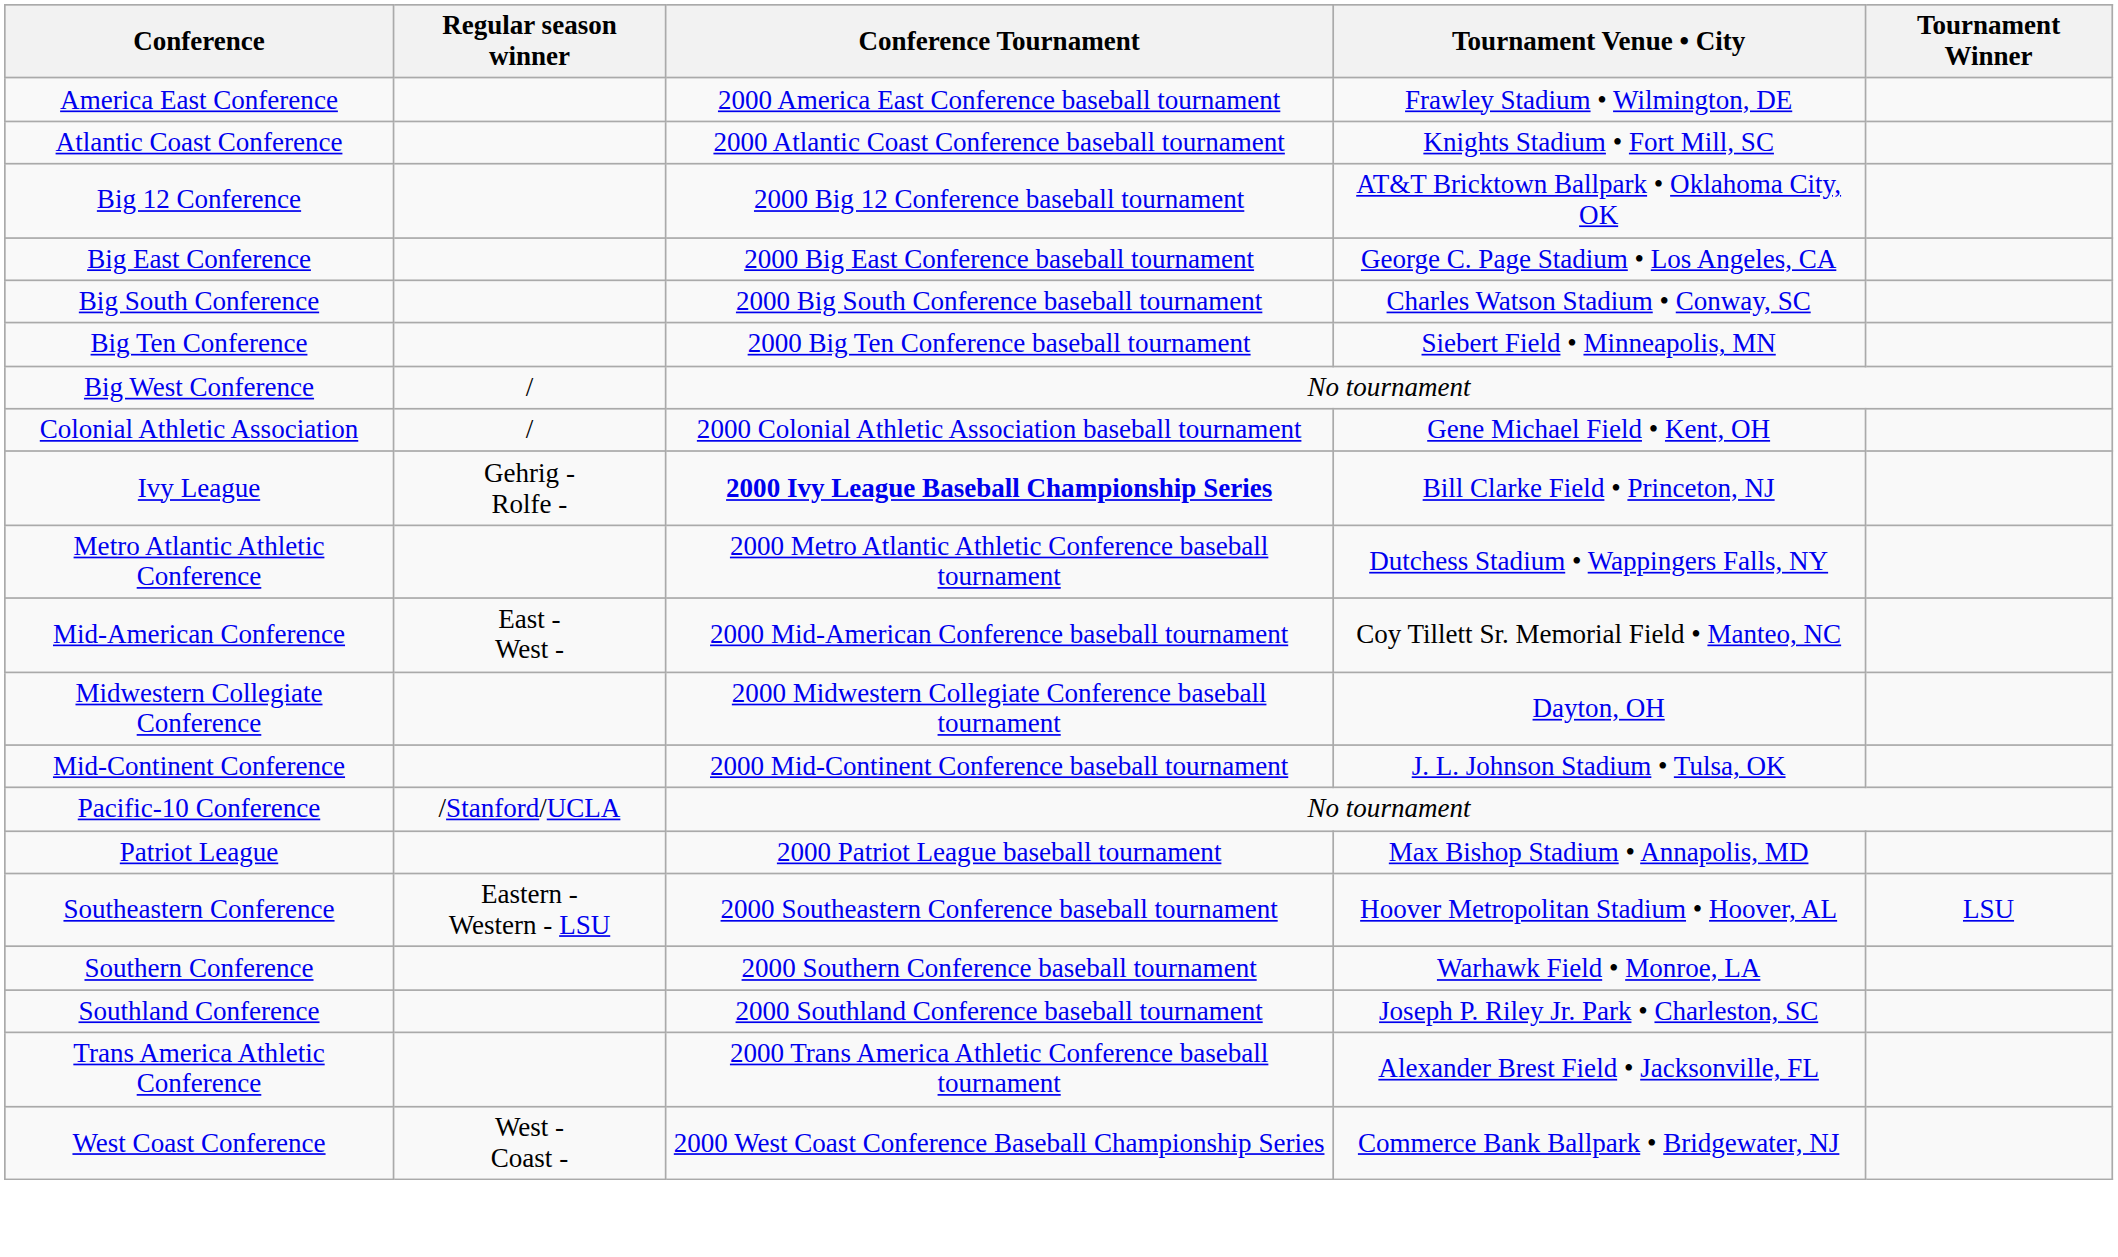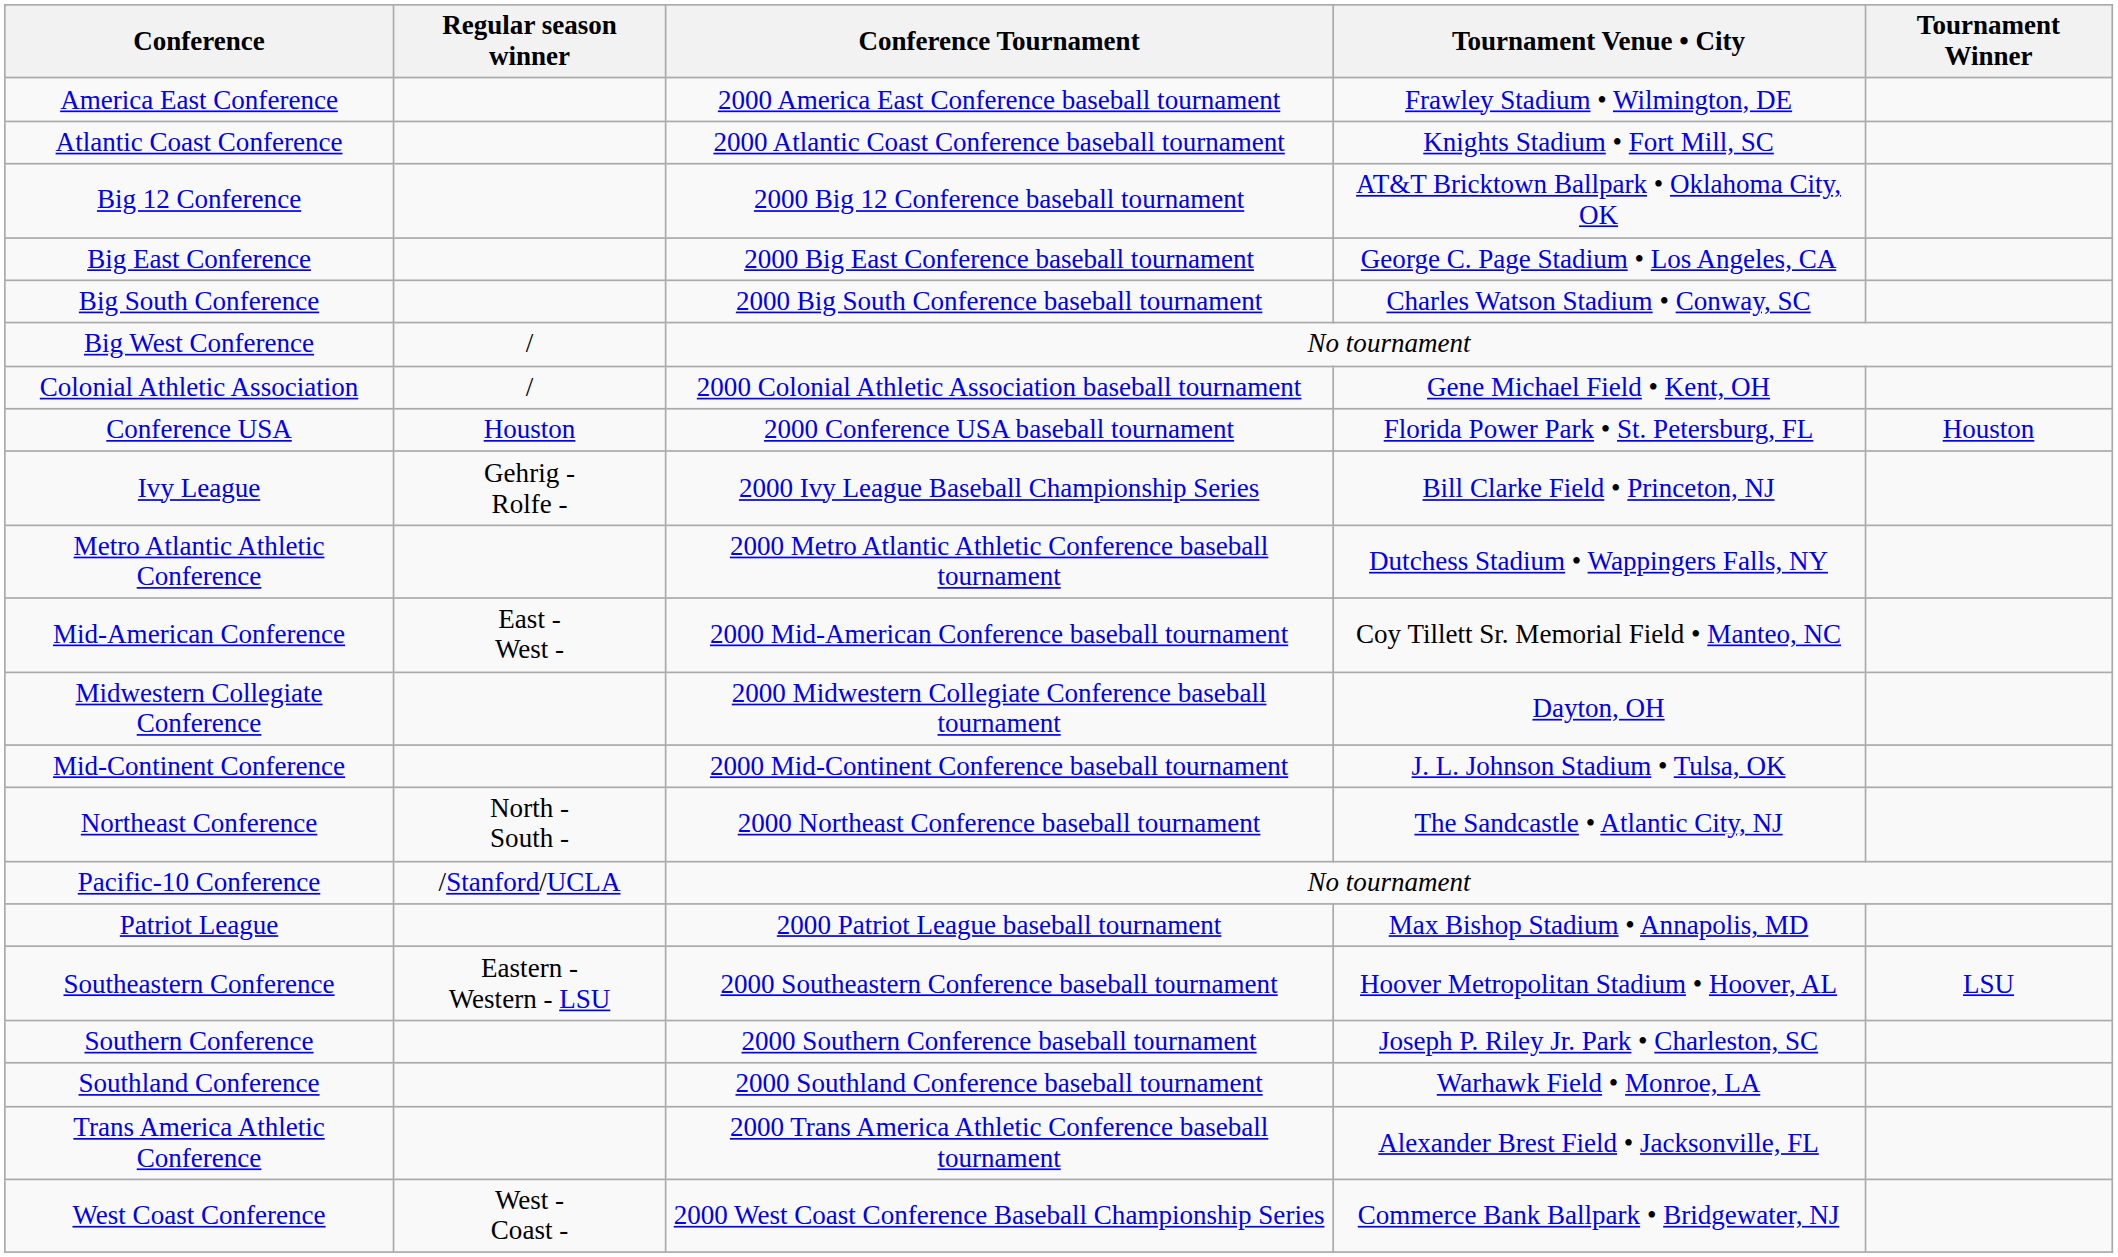- row: Big Ten Conference | 2000 Big Ten Conference baseball tournament | Siebert Field • Minneapolis, MN
+ row: Conference USA | Houston | 2000 Conference USA baseball tournament | Florida Power Park • St. Petersburg, FL | Houston
Ivy League | Conference Tournament: bold -> normal
+ row: Northeast Conference | North - South - | 2000 Northeast Conference baseball tournament | The Sandcastle • Atlantic City, NJ
Southern Conference | Tournament Venue • City: Warhawk Field • Monroe, LA -> Joseph P. Riley Jr. Park • Charleston, SC
Southland Conference | Tournament Venue • City: Joseph P. Riley Jr. Park • Charleston, SC -> Warhawk Field • Monroe, LA
